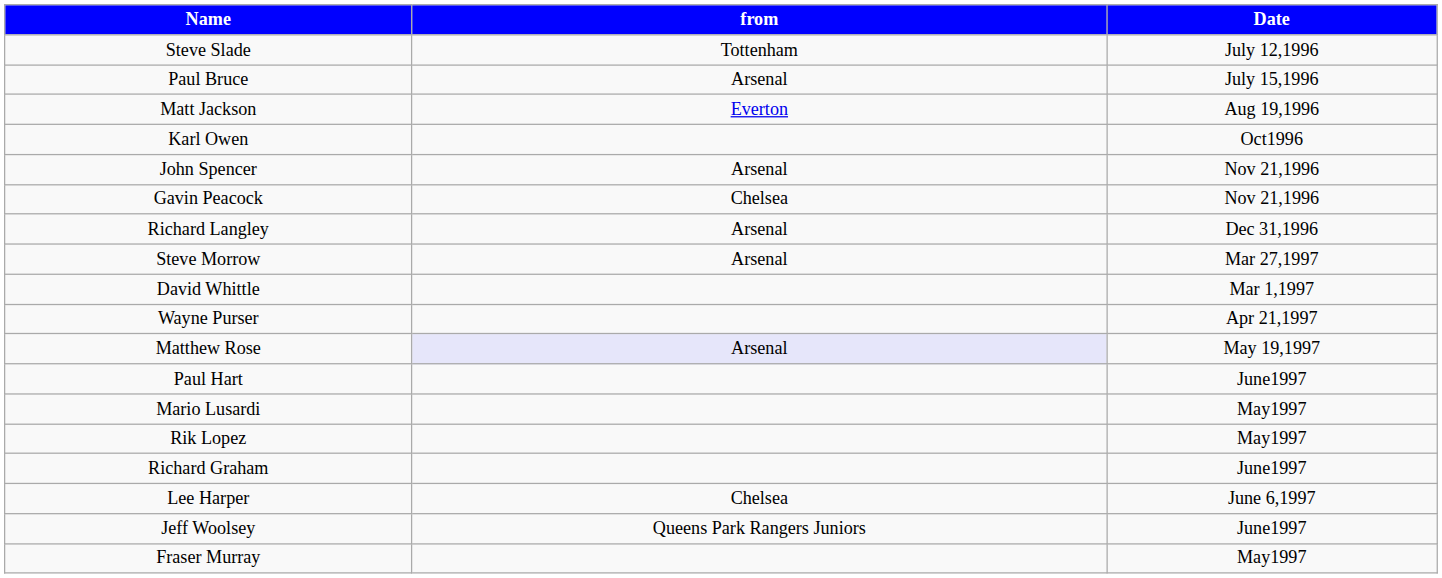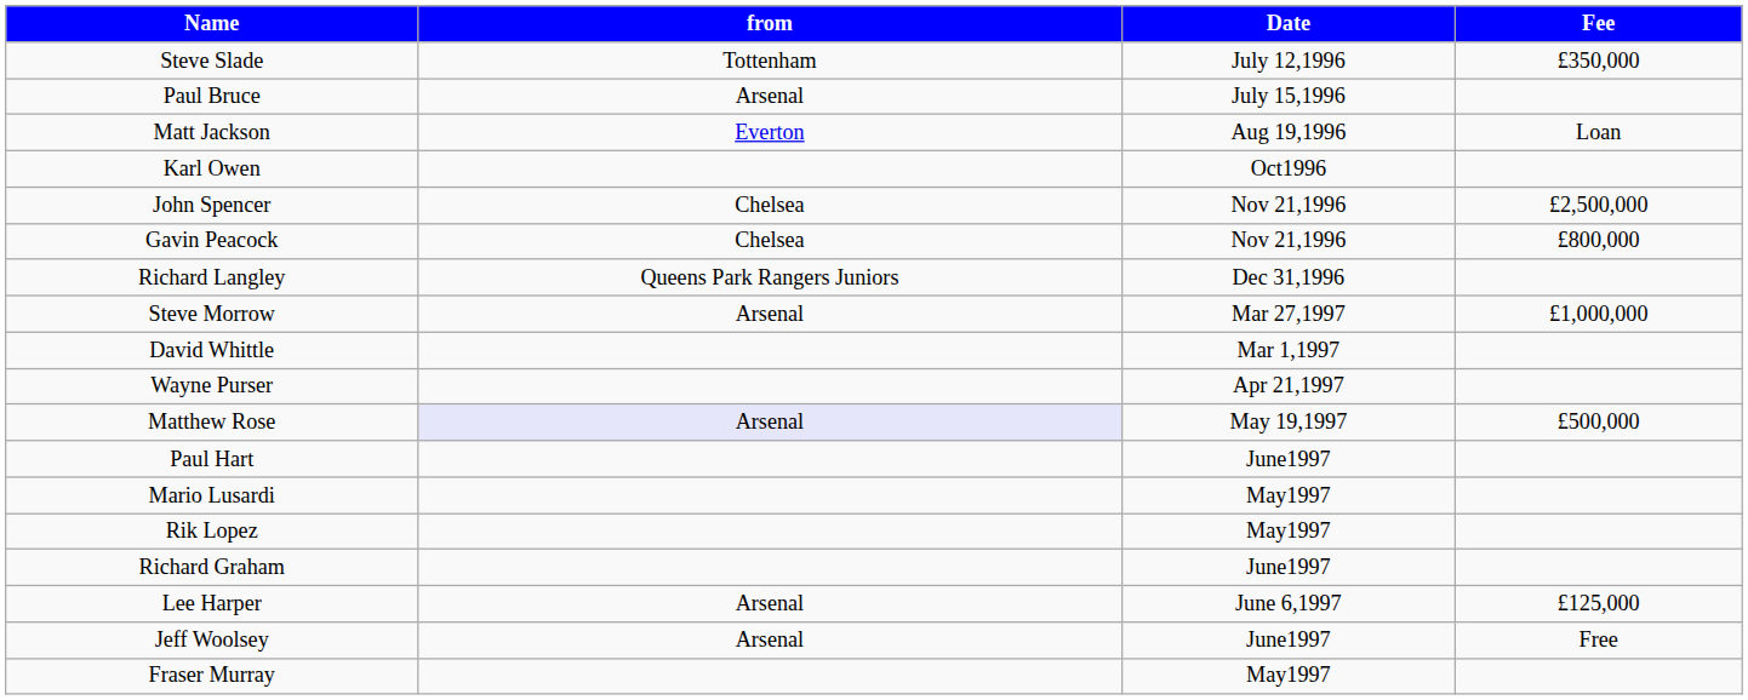+ column: Fee | £350,000 | Loan | £2,500,000 | £800,000 | £1,000,000 | £500,000 | £125,000 | Free
John Spencer | from: Arsenal -> Chelsea
Richard Langley | from: Arsenal -> Queens Park Rangers Juniors
Lee Harper | from: Chelsea -> Arsenal
Jeff Woolsey | from: Queens Park Rangers Juniors -> Arsenal
